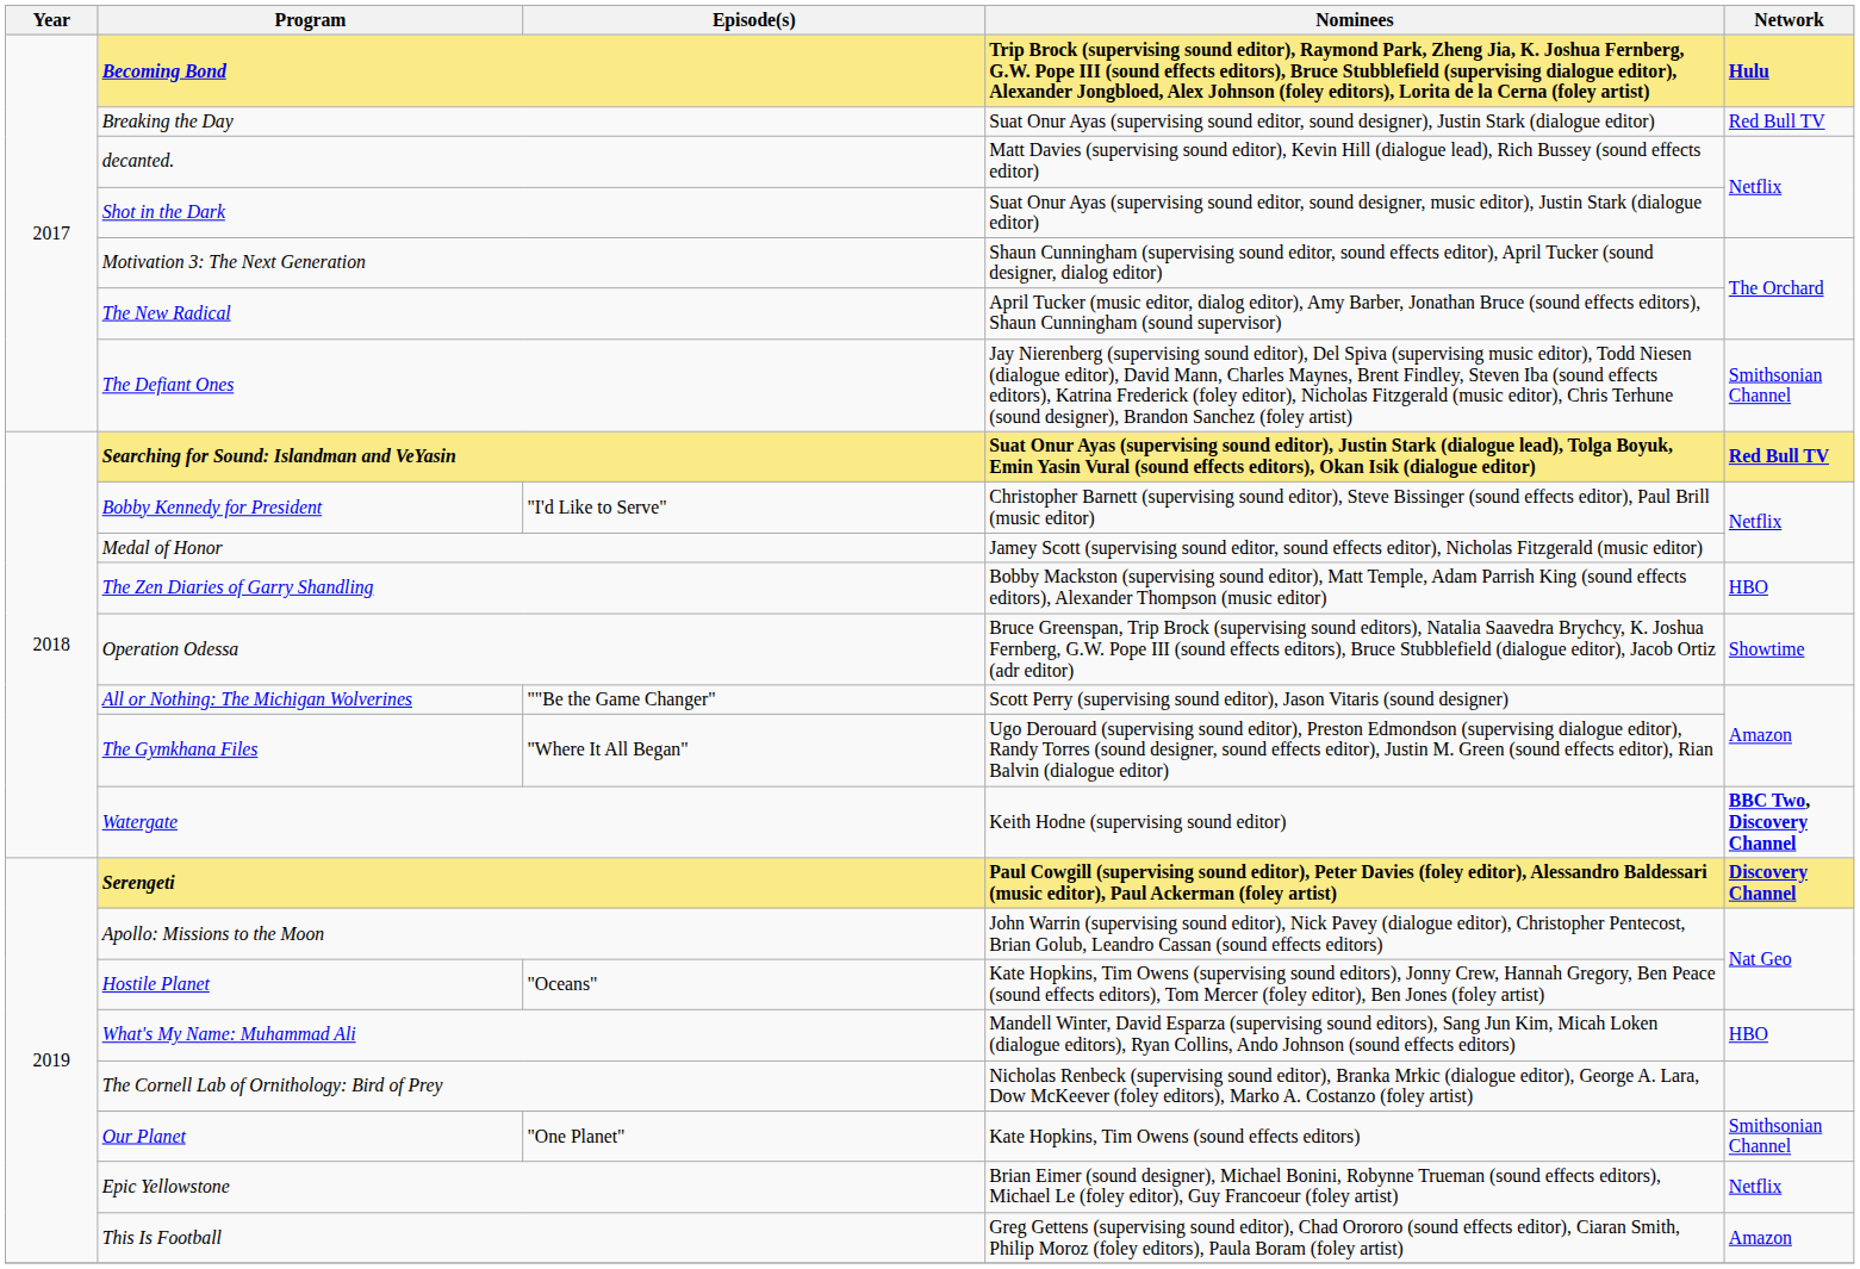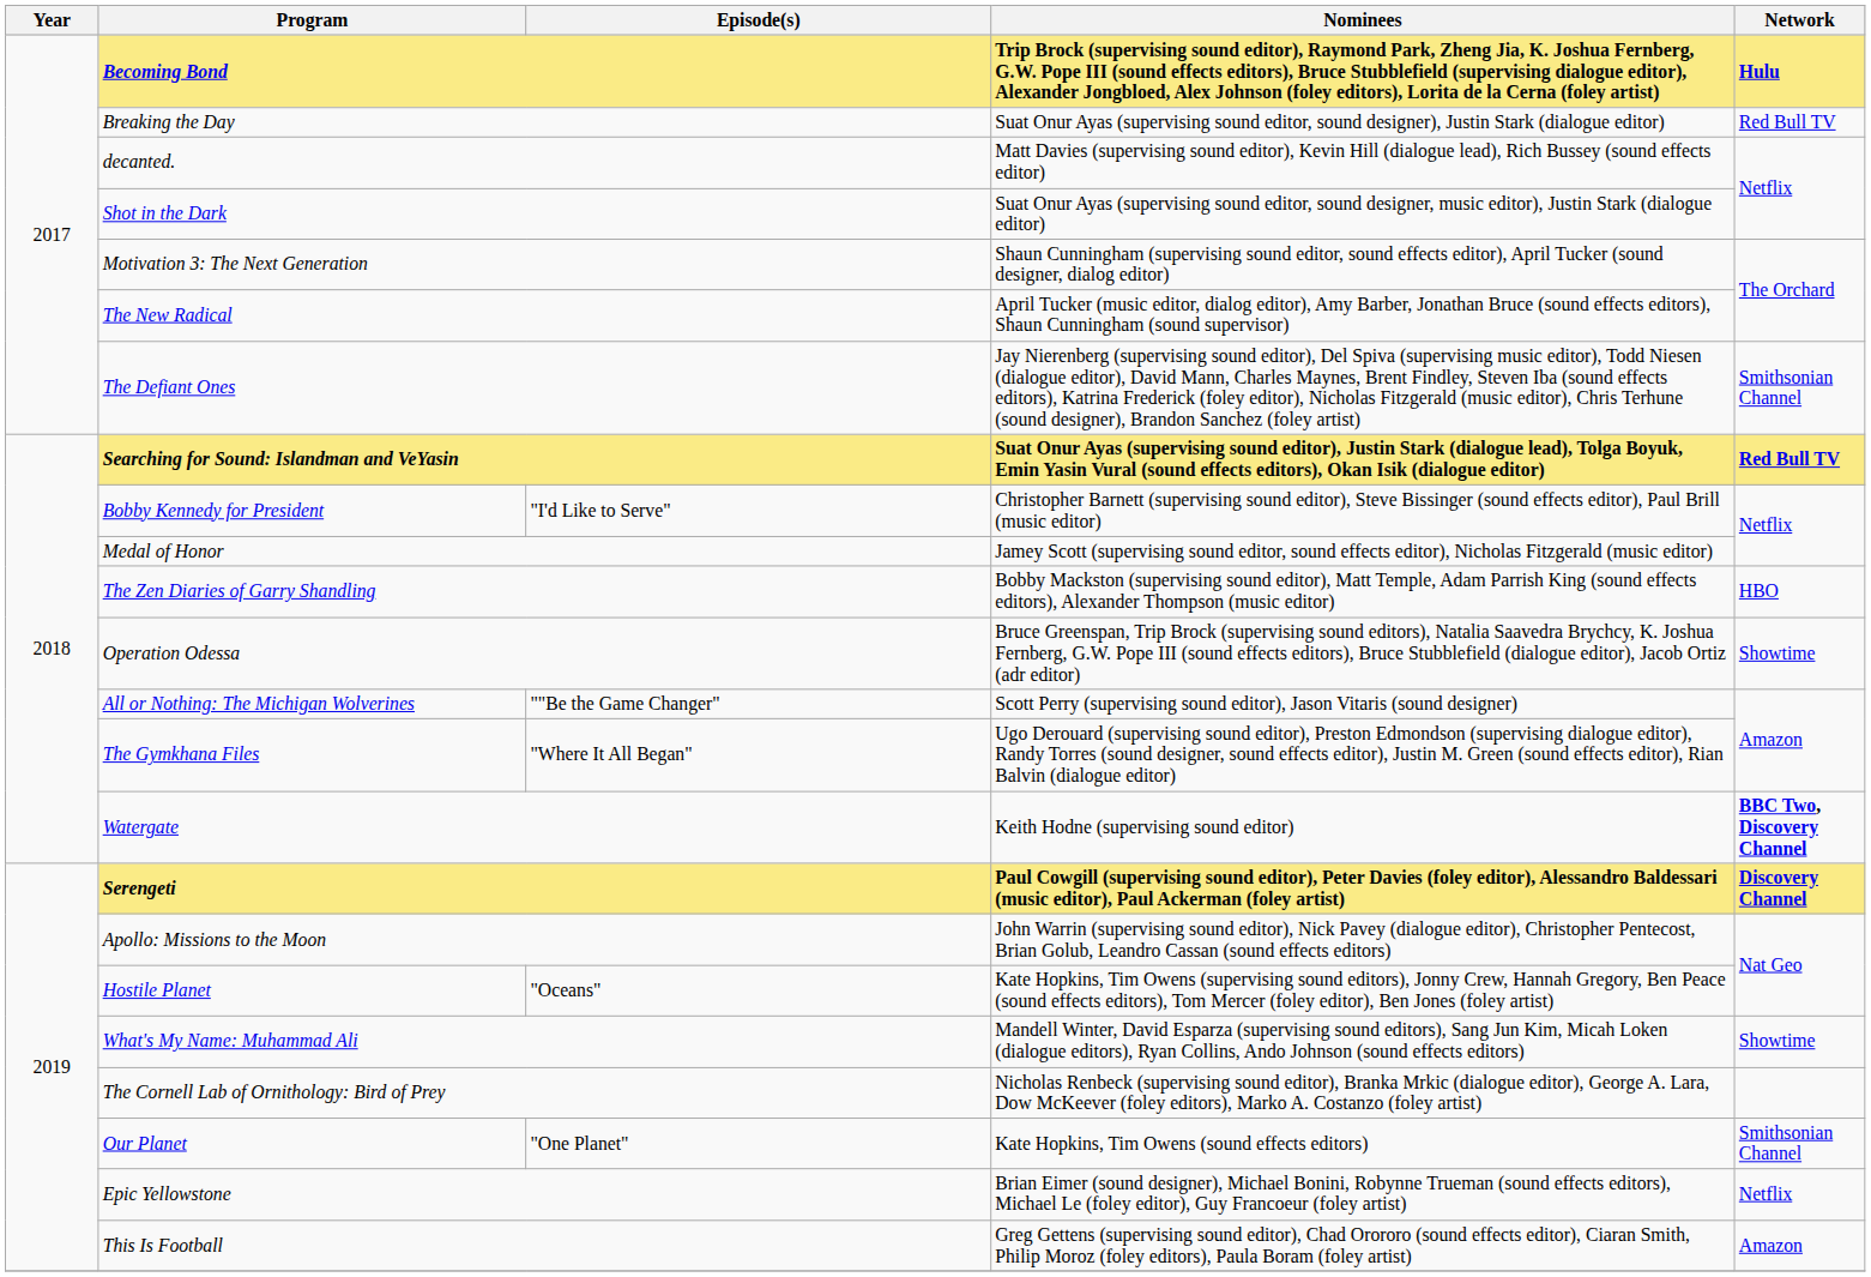What's My Name: Muhammad Ali | Network: HBO -> Showtime
